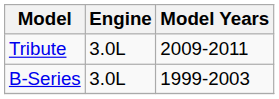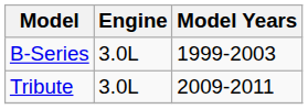rows swapped: Tribute <-> B-Series
